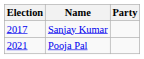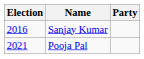Sanjay Kumar | Election: 2017 -> 2016
